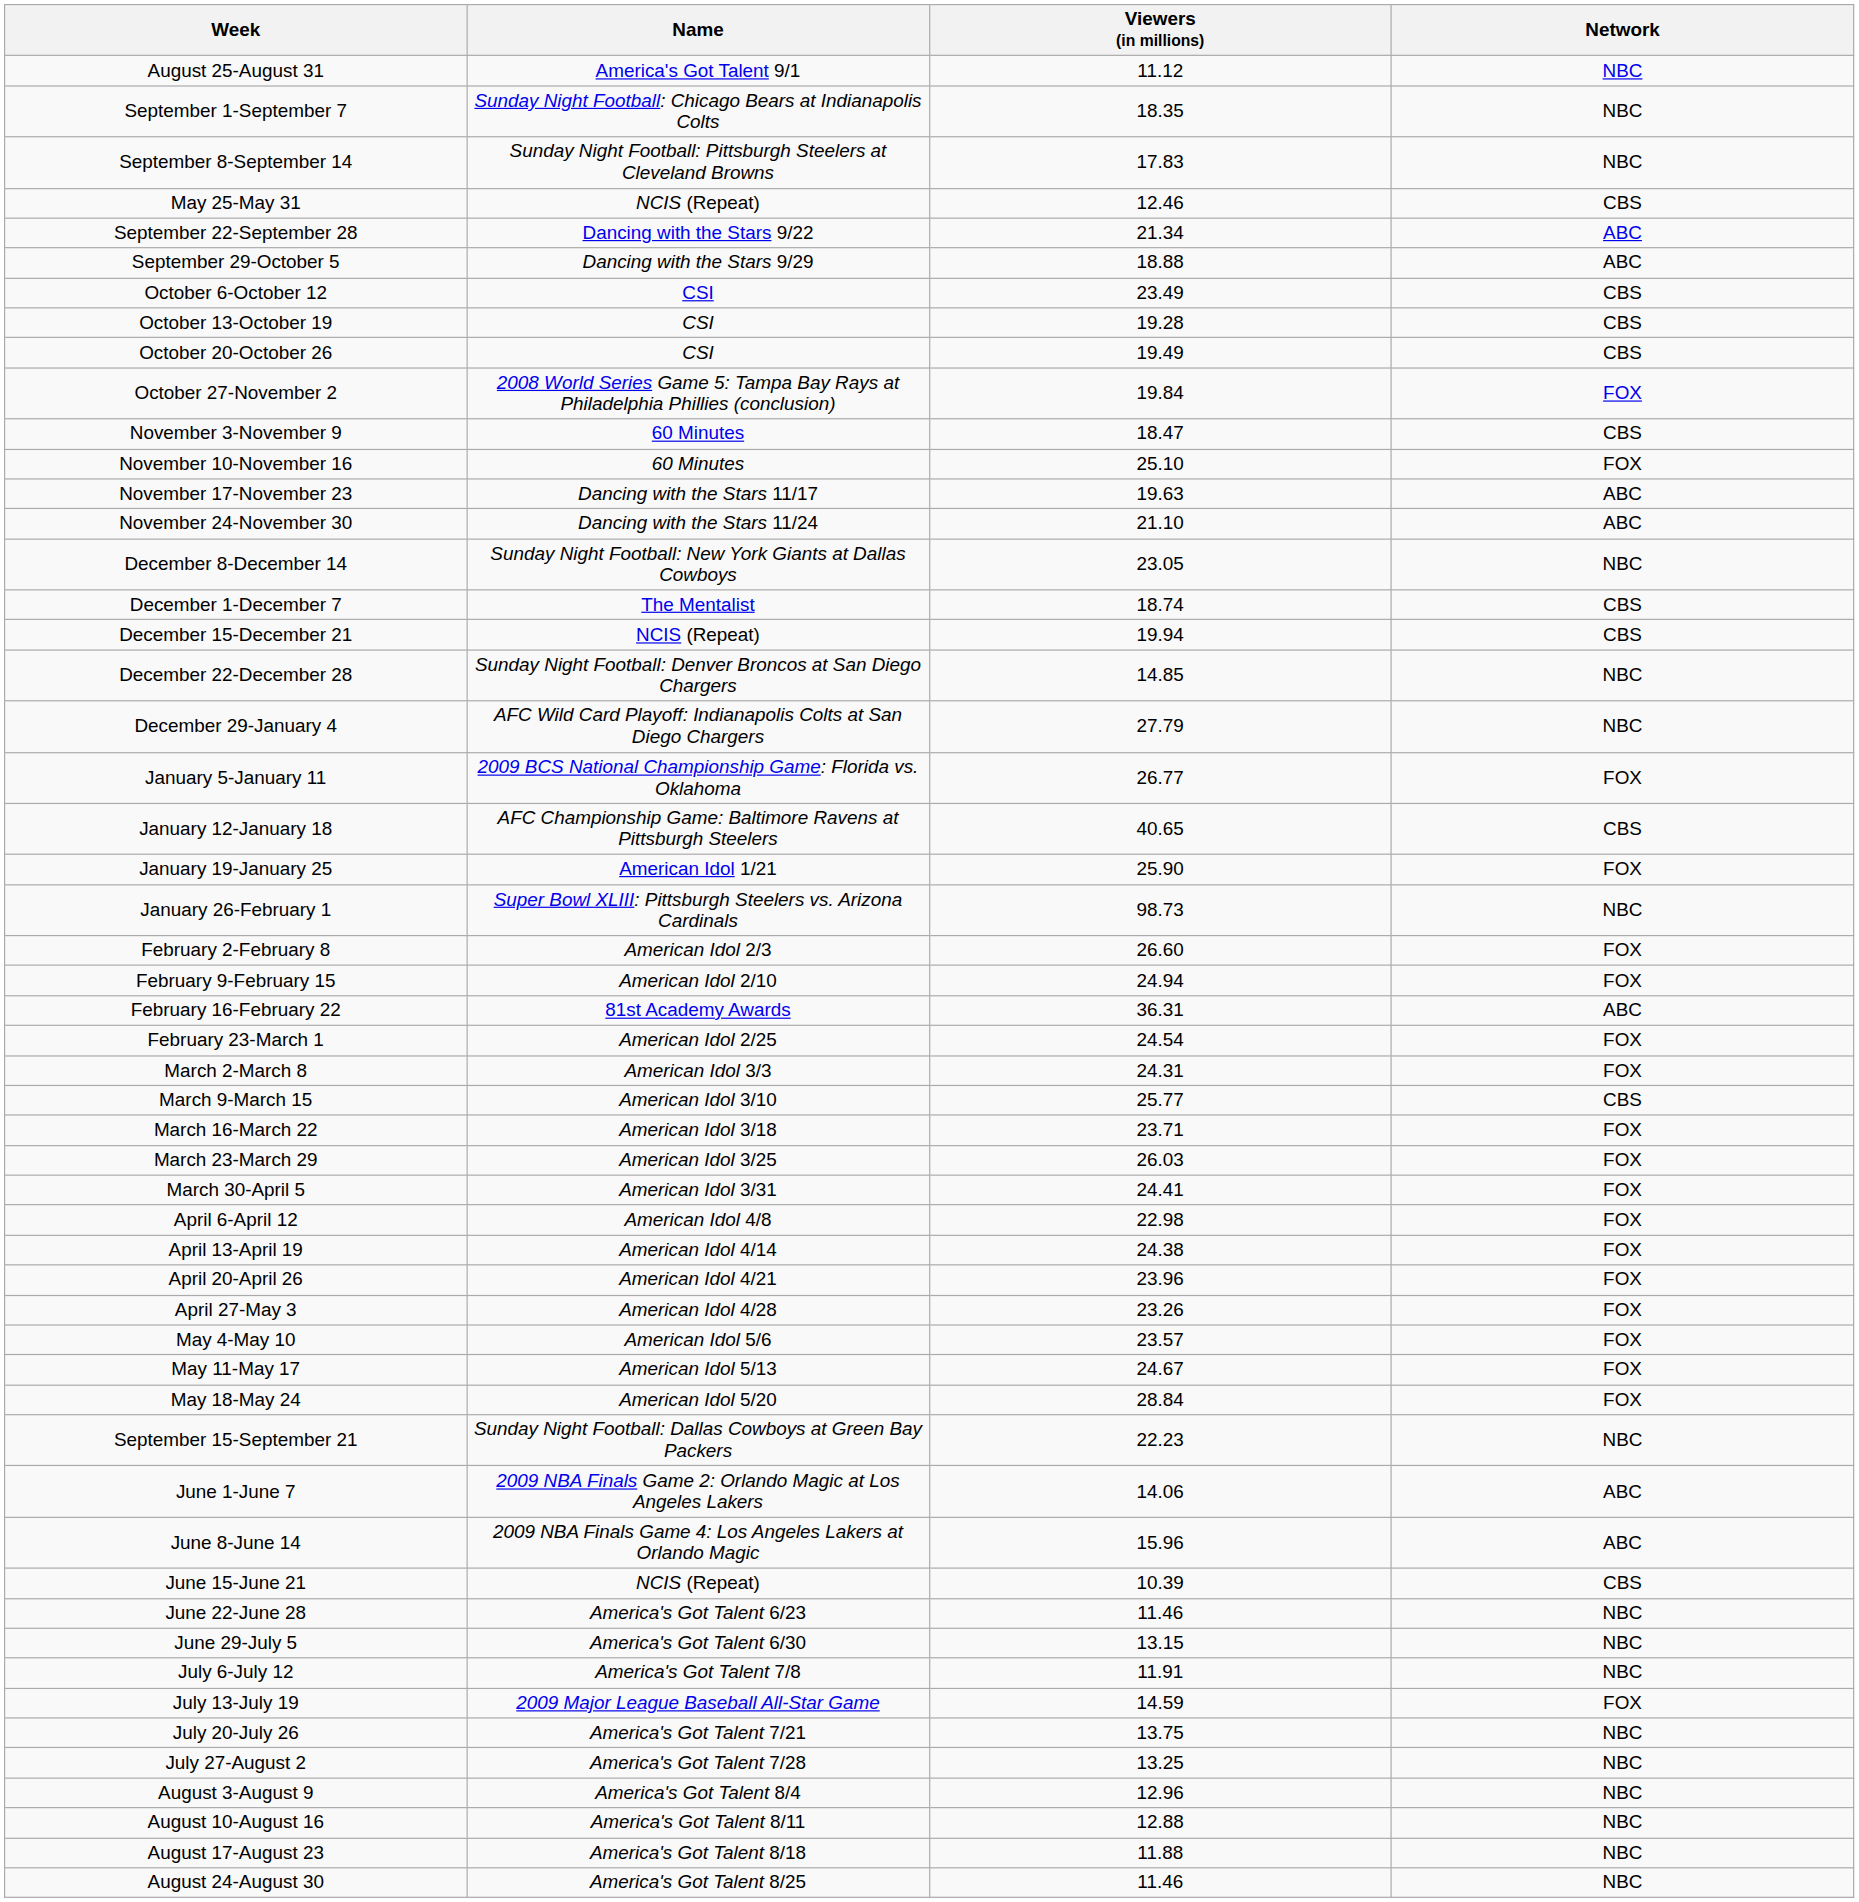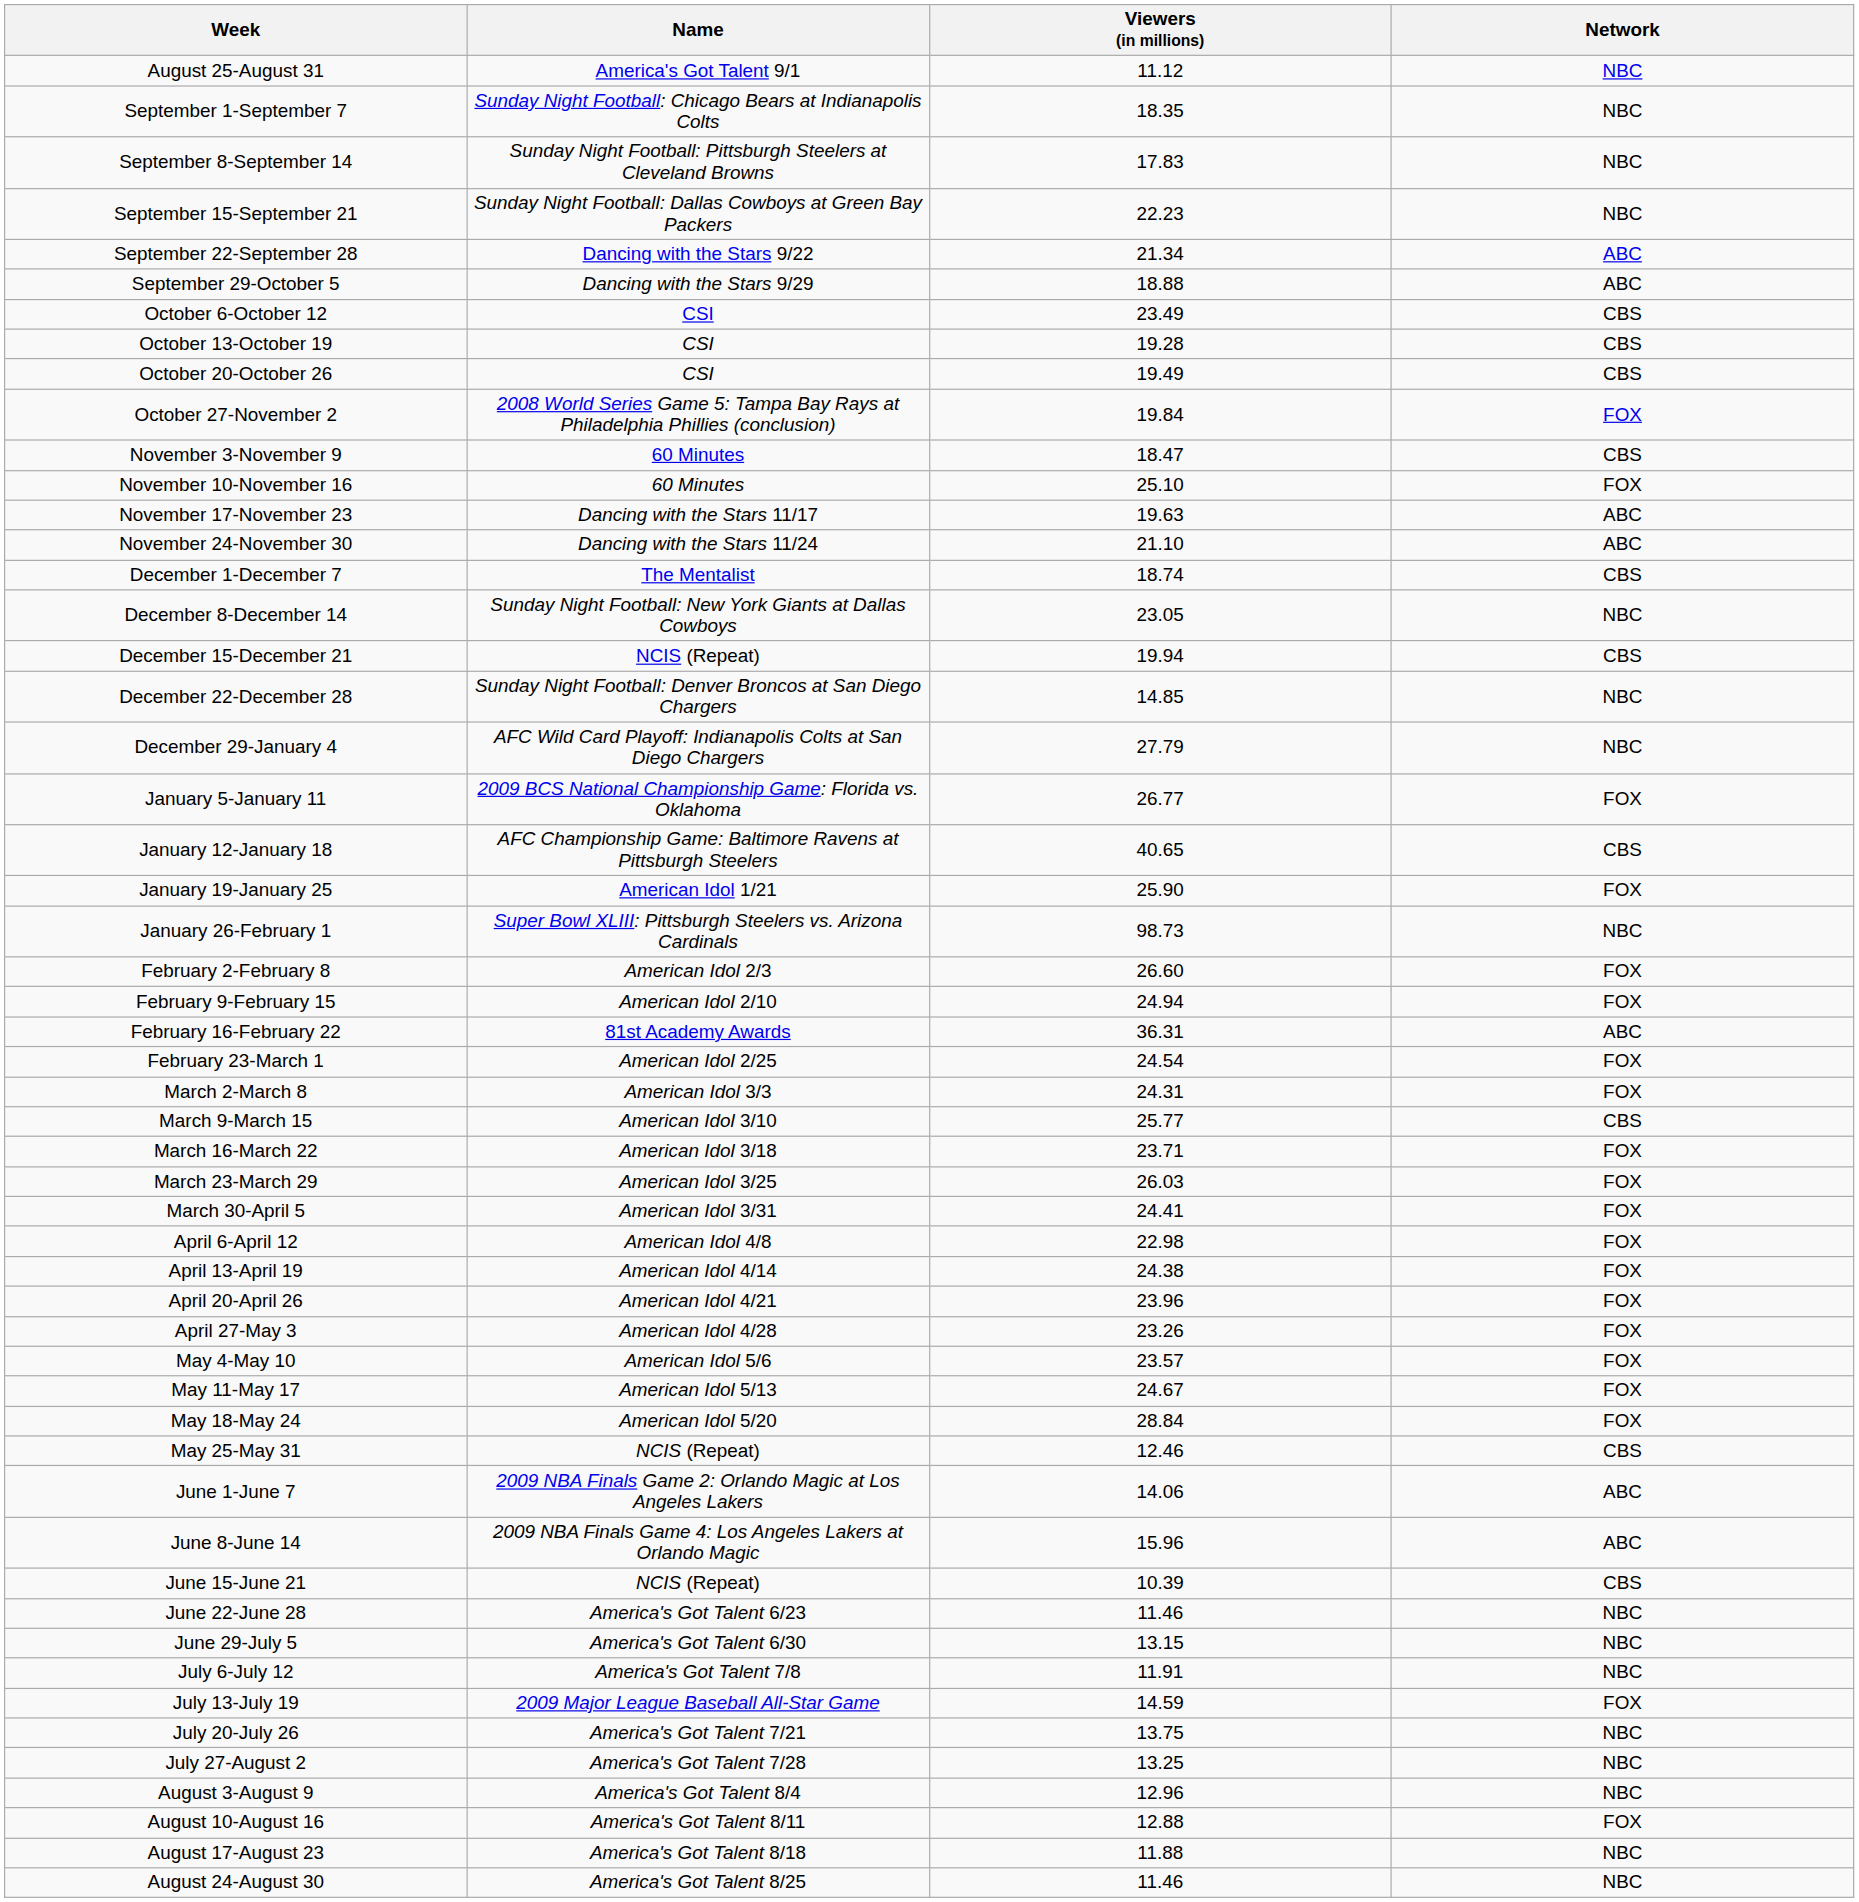rows swapped: September 15-September 21 <-> May 25-May 31
rows swapped: December 1-December 7 <-> December 8-December 14
August 10-August 16 | Network: NBC -> FOX
